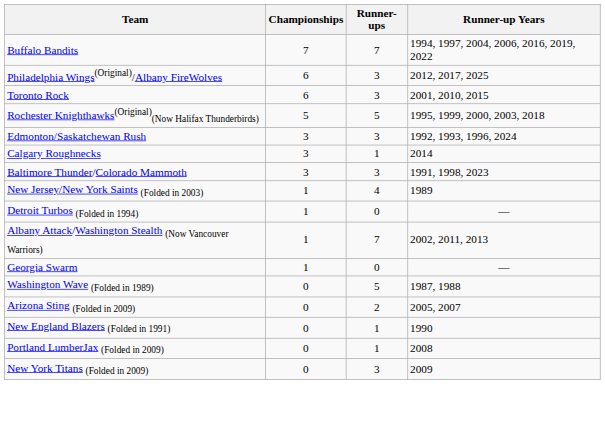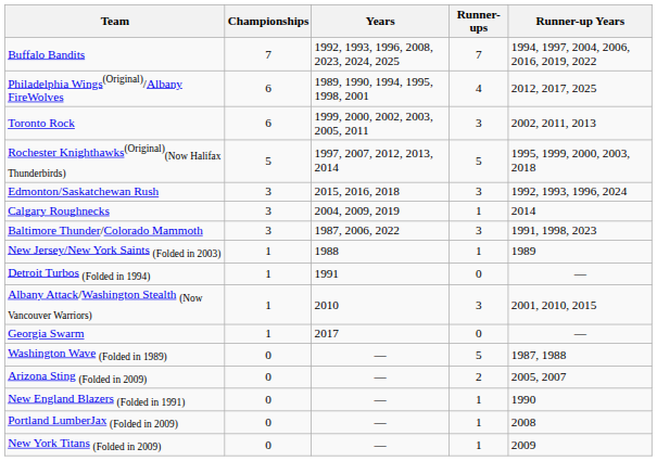+ column: Years | 1992, 1993, 1996, 2008, 2023, 2024, 2025 | 1989, 1990, 1994, 1995, 1998, 2001 | 1999, 2000, 2002, 2003, 2005, 2011 | 1997, 2007, 2012, 2013, 2014 | 2015, 2016, 2018 | 2004, 2009, 2019 | 1987, 2006, 2022 | 1988 | 1991 | 2010 | 2017 | — | — | — | — | —
Philadelphia Wings(Original)/Albany FireWolves | Runner-ups: 3 -> 4
Toronto Rock | Runner-up Years: 2001, 2010, 2015 -> 2002, 2011, 2013
New Jersey/New York Saints (Folded in 2003) | Runner-ups: 4 -> 1
Albany Attack/Washington Stealth (Now Vancouver Warriors) | Runner-ups: 7 -> 3
Albany Attack/Washington Stealth (Now Vancouver Warriors) | Runner-up Years: 2002, 2011, 2013 -> 2001, 2010, 2015
New York Titans (Folded in 2009) | Runner-ups: 3 -> 1
